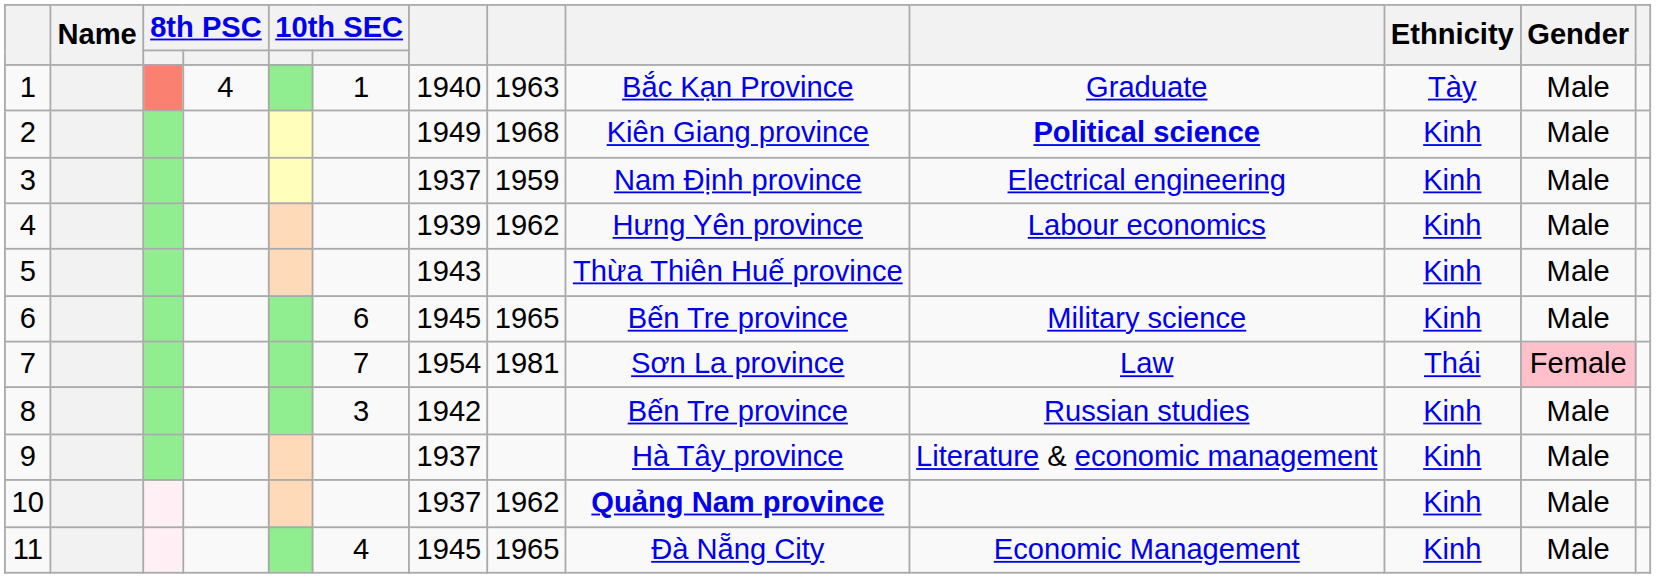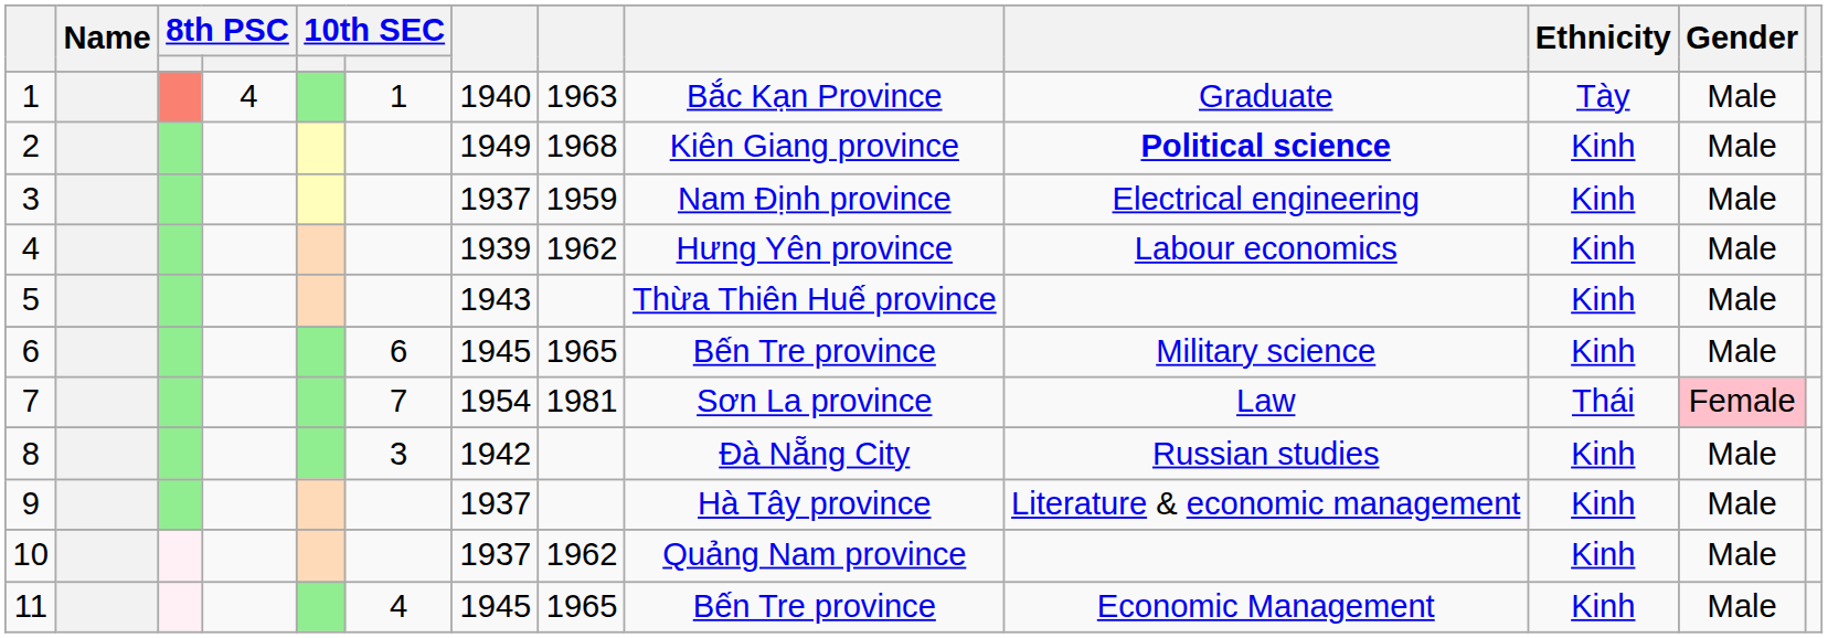8 | column 9: Bến Tre province -> Đà Nẵng City
10 | column 9: bold -> normal
11 | column 9: Đà Nẵng City -> Bến Tre province
